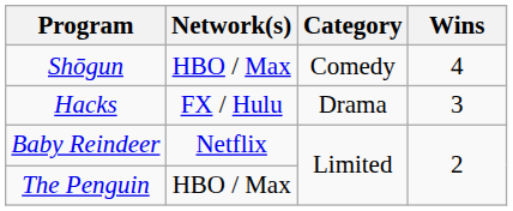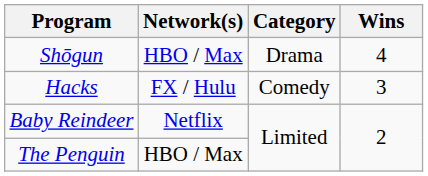Shōgun | Category: Comedy -> Drama
Hacks | Category: Drama -> Comedy
